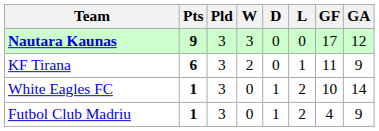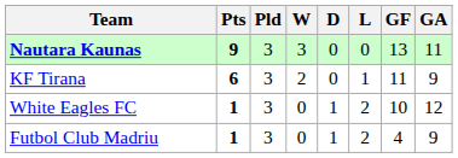Nautara Kaunas | GF: 17 -> 13
Nautara Kaunas | GA: 12 -> 11
White Eagles FC | GA: 14 -> 12
